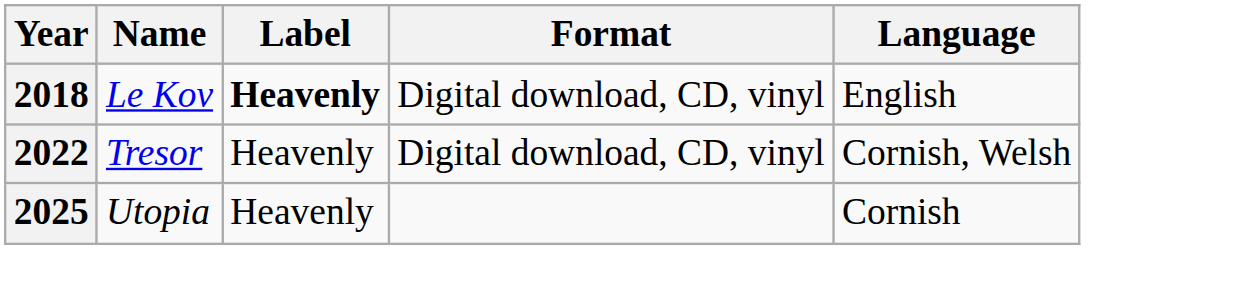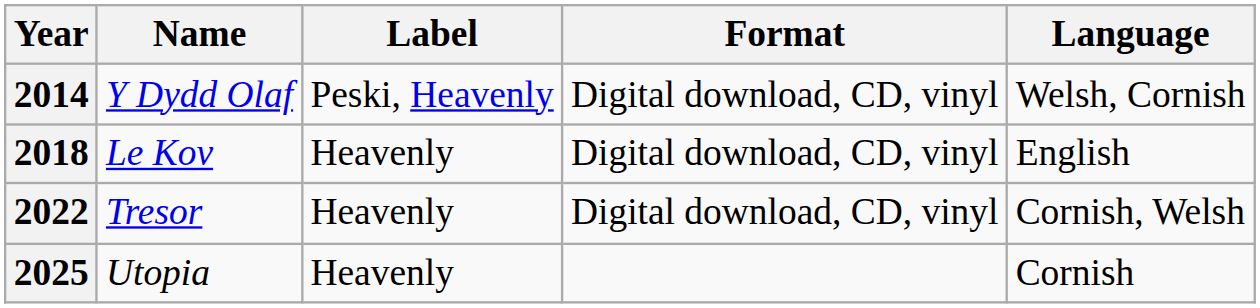+ row: 2014 | Y Dydd Olaf | Peski, Heavenly | Digital download, CD, vinyl | Welsh, Cornish
2018 | Label: bold -> normal
